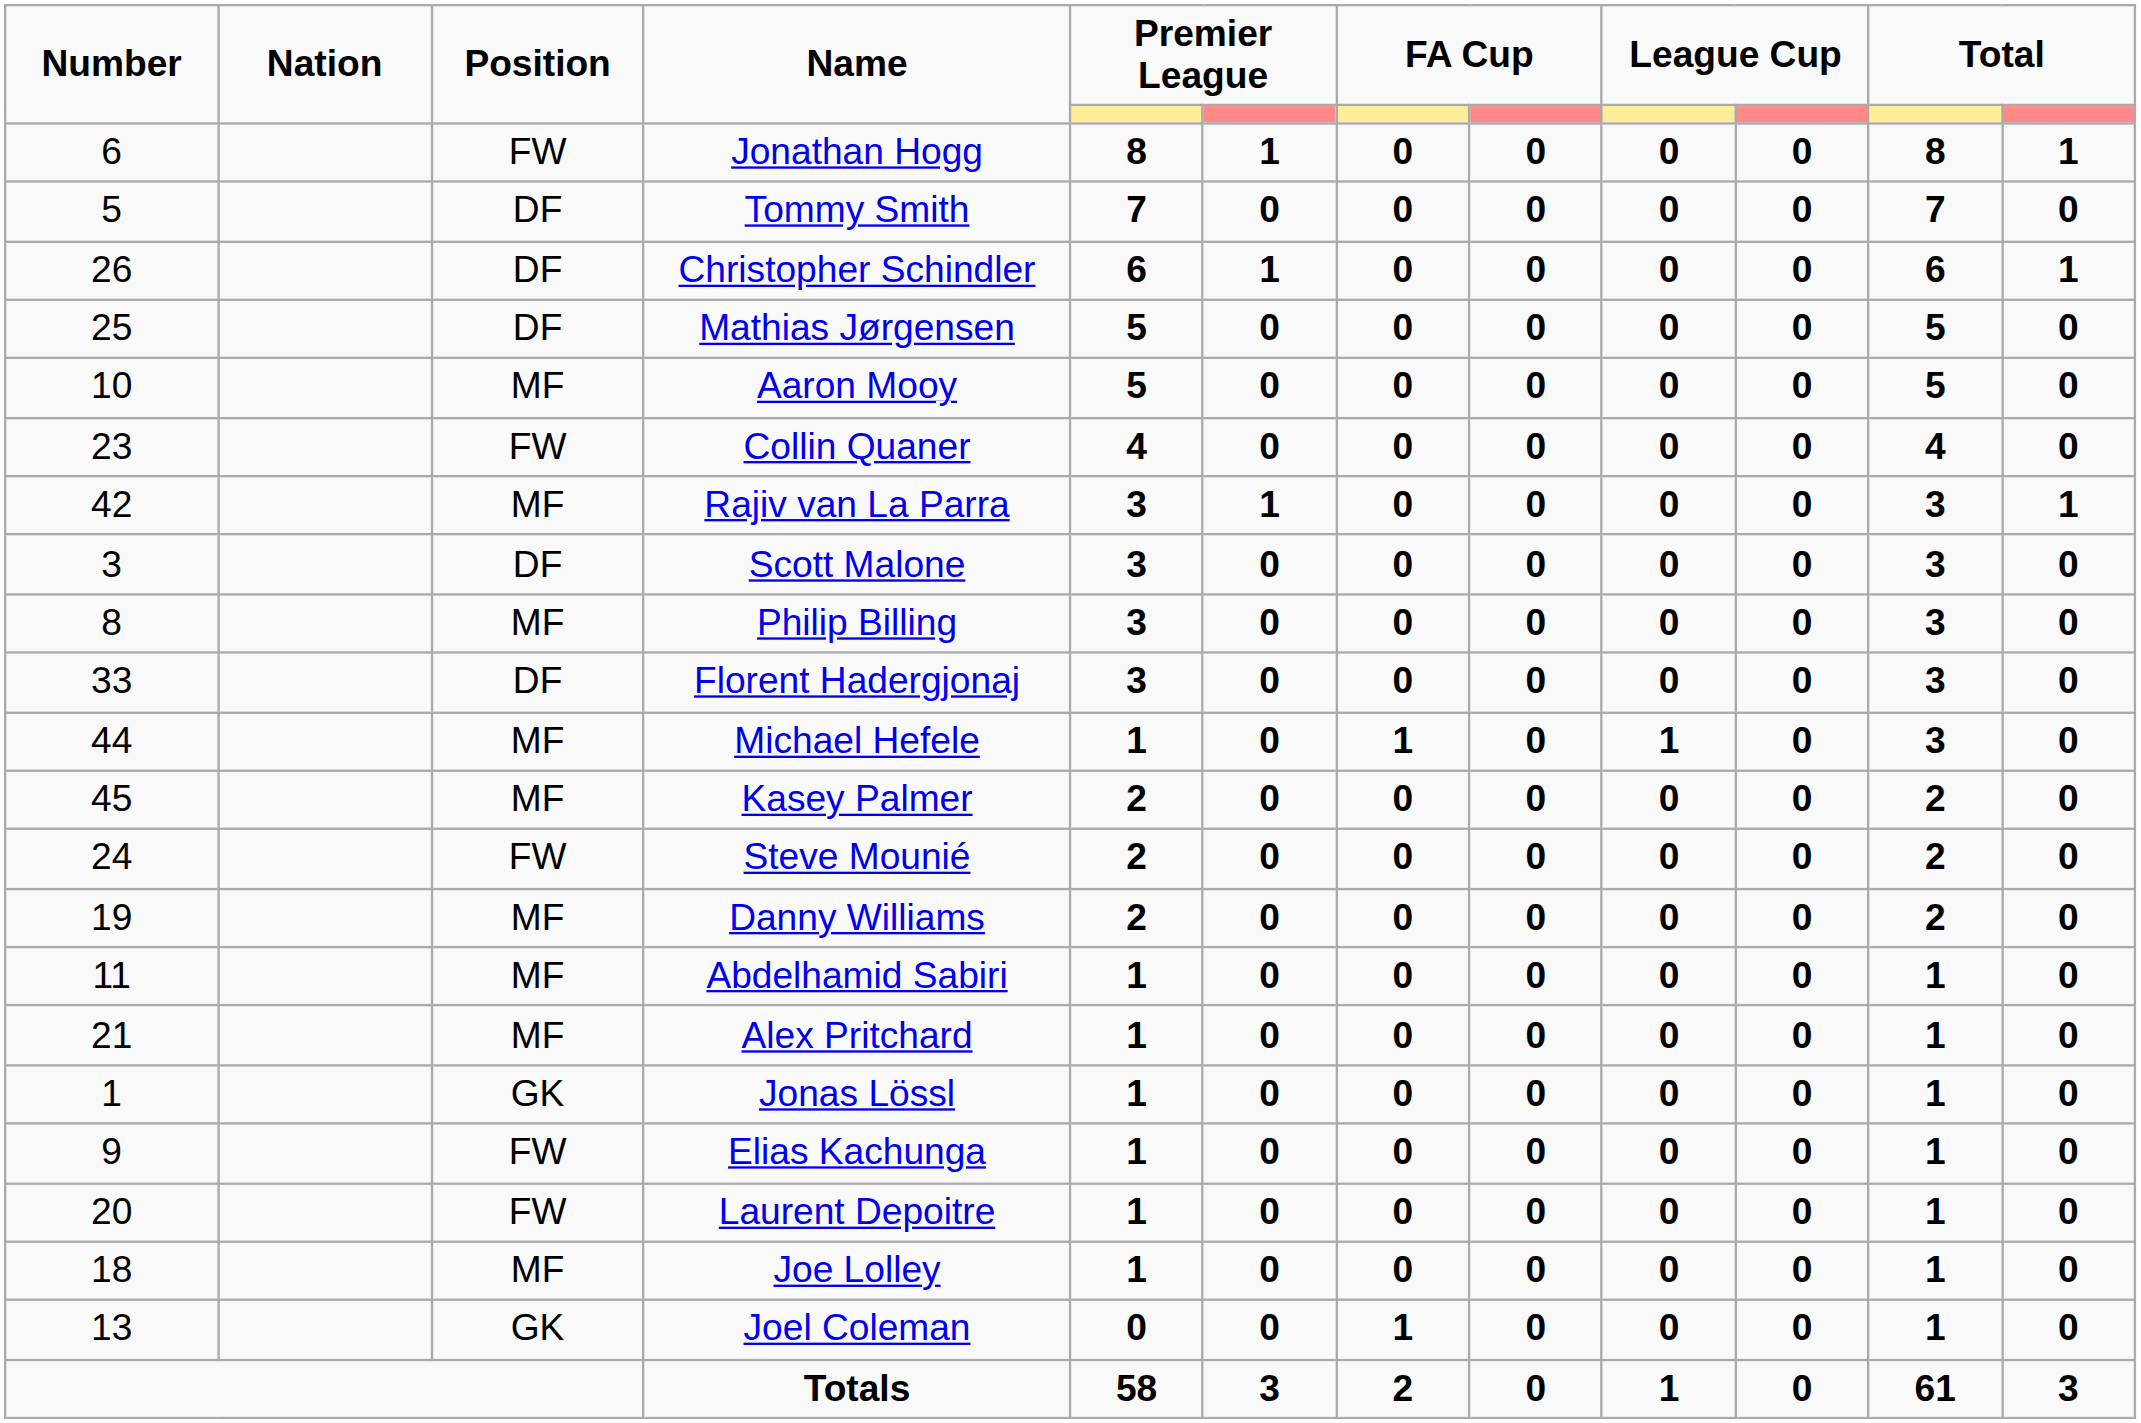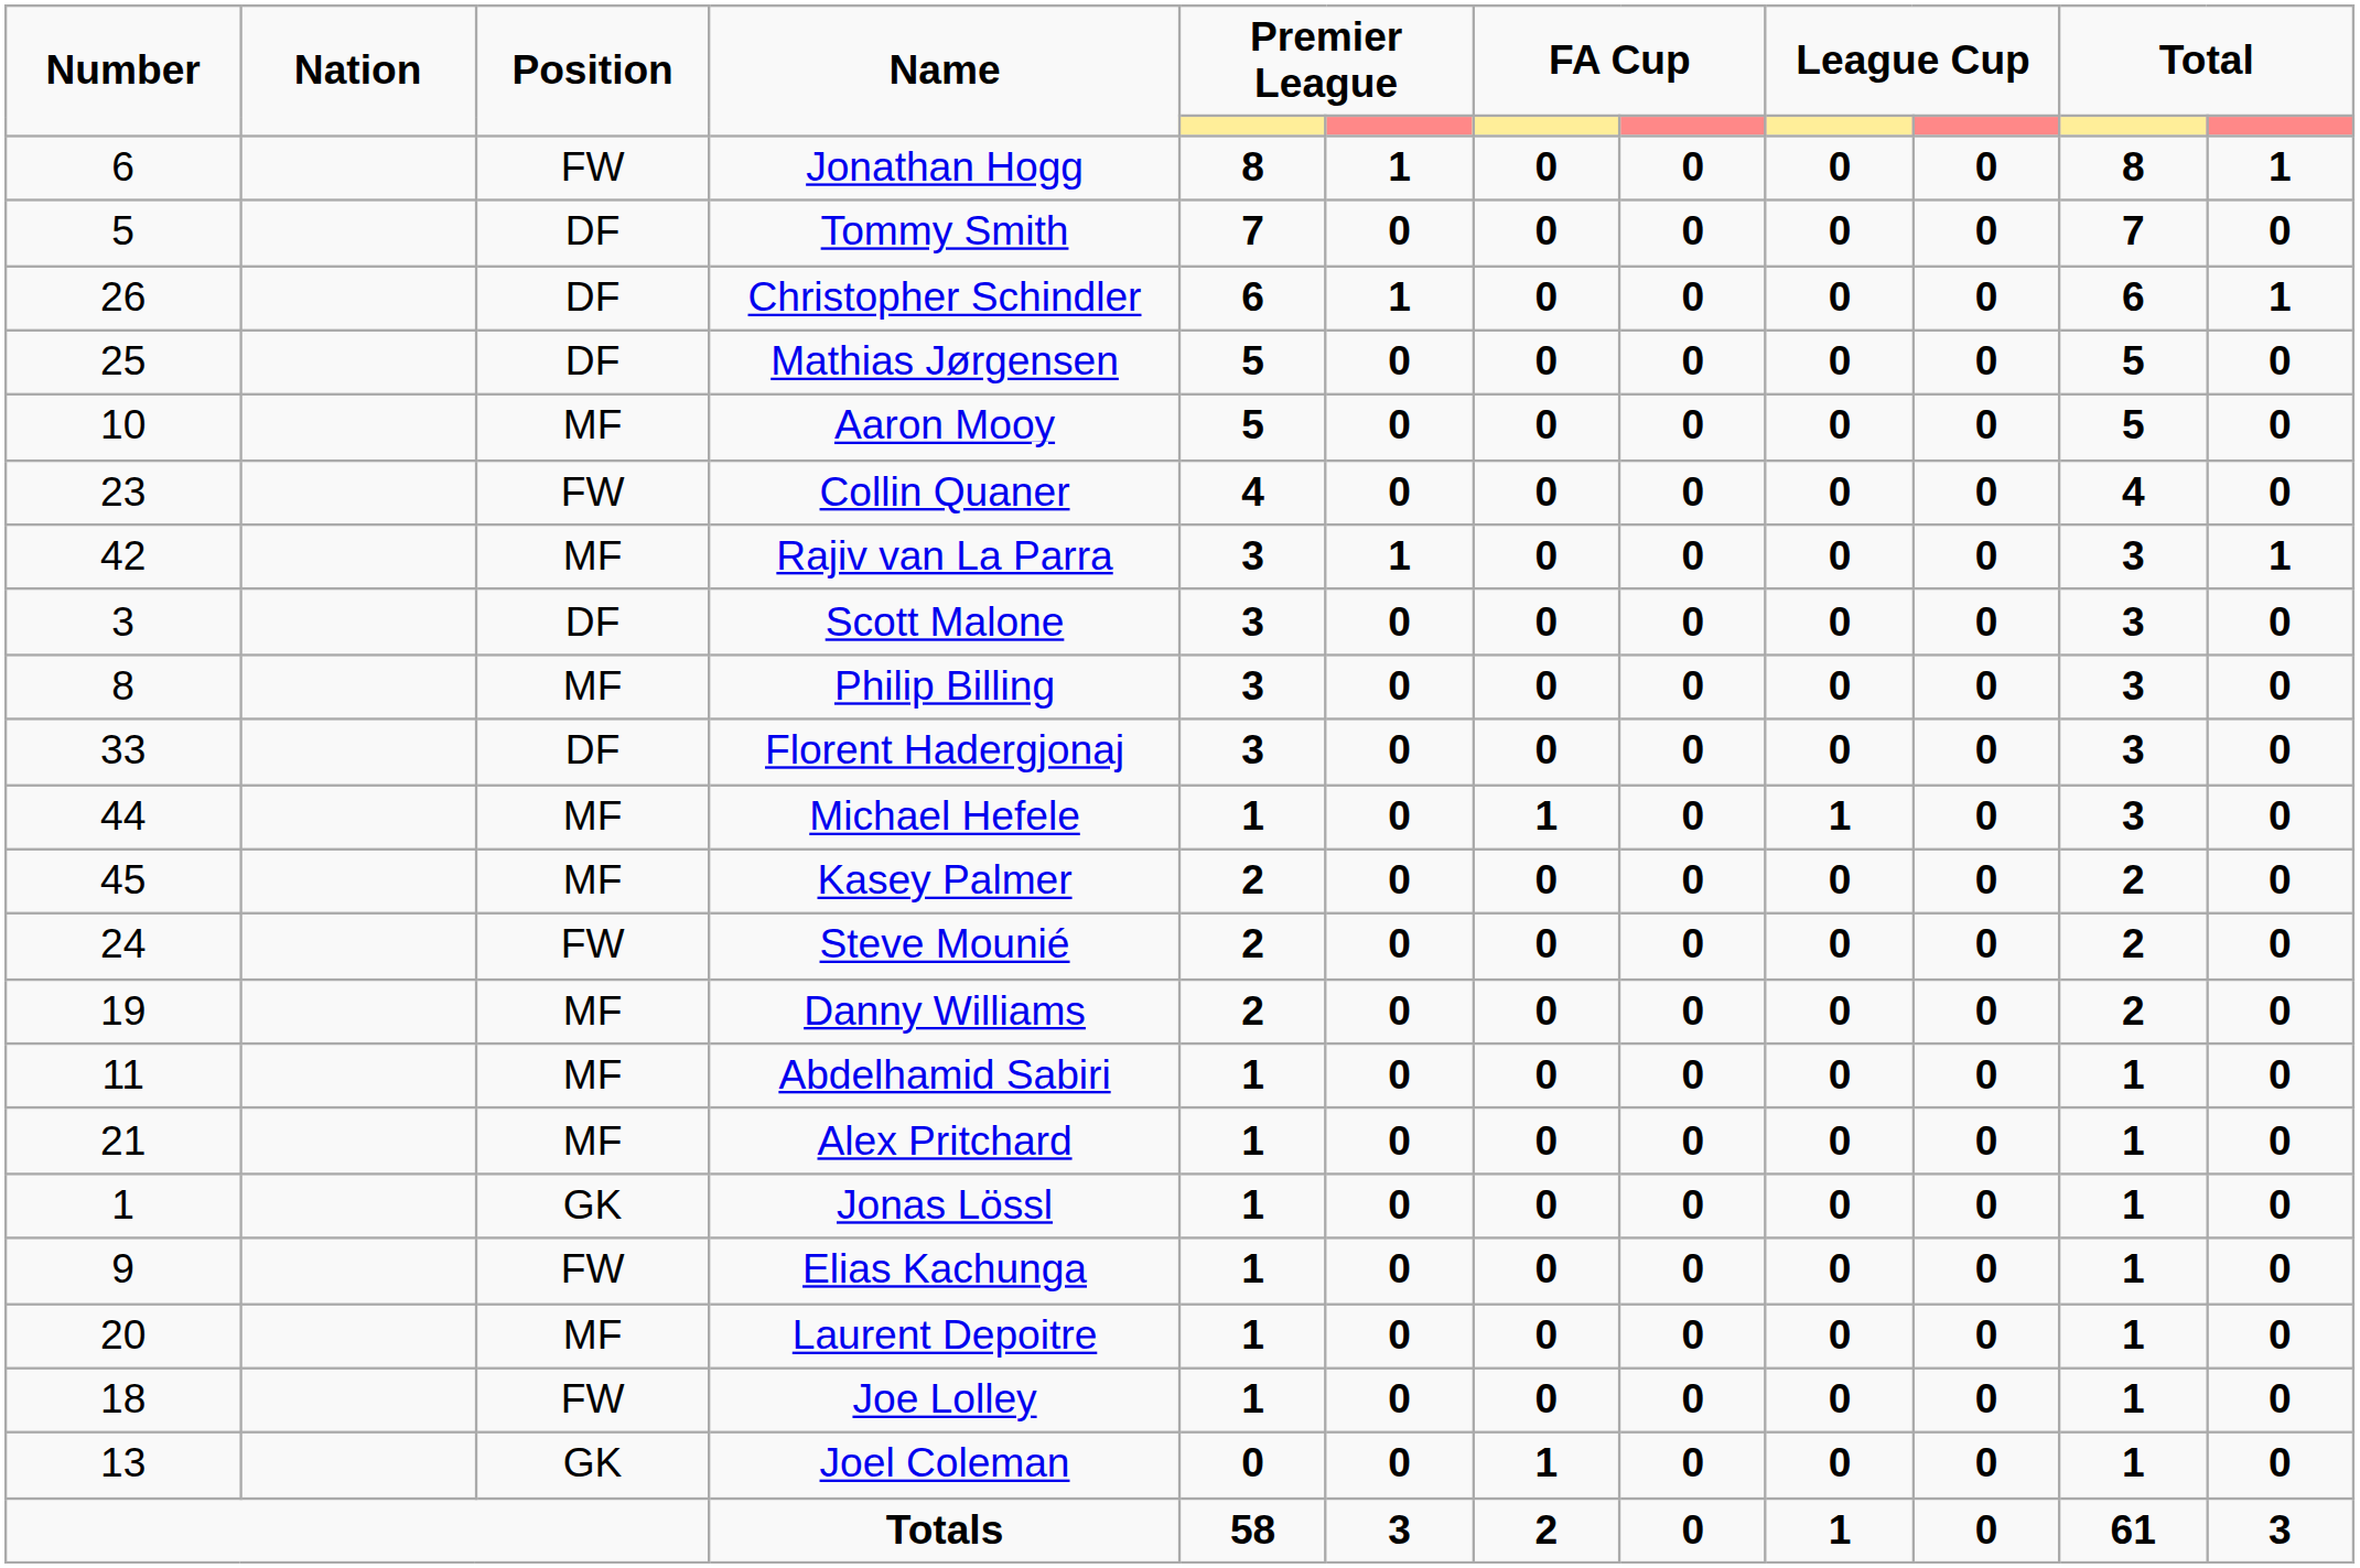Laurent Depoitre | Position: FW -> MF
Joe Lolley | Position: MF -> FW
